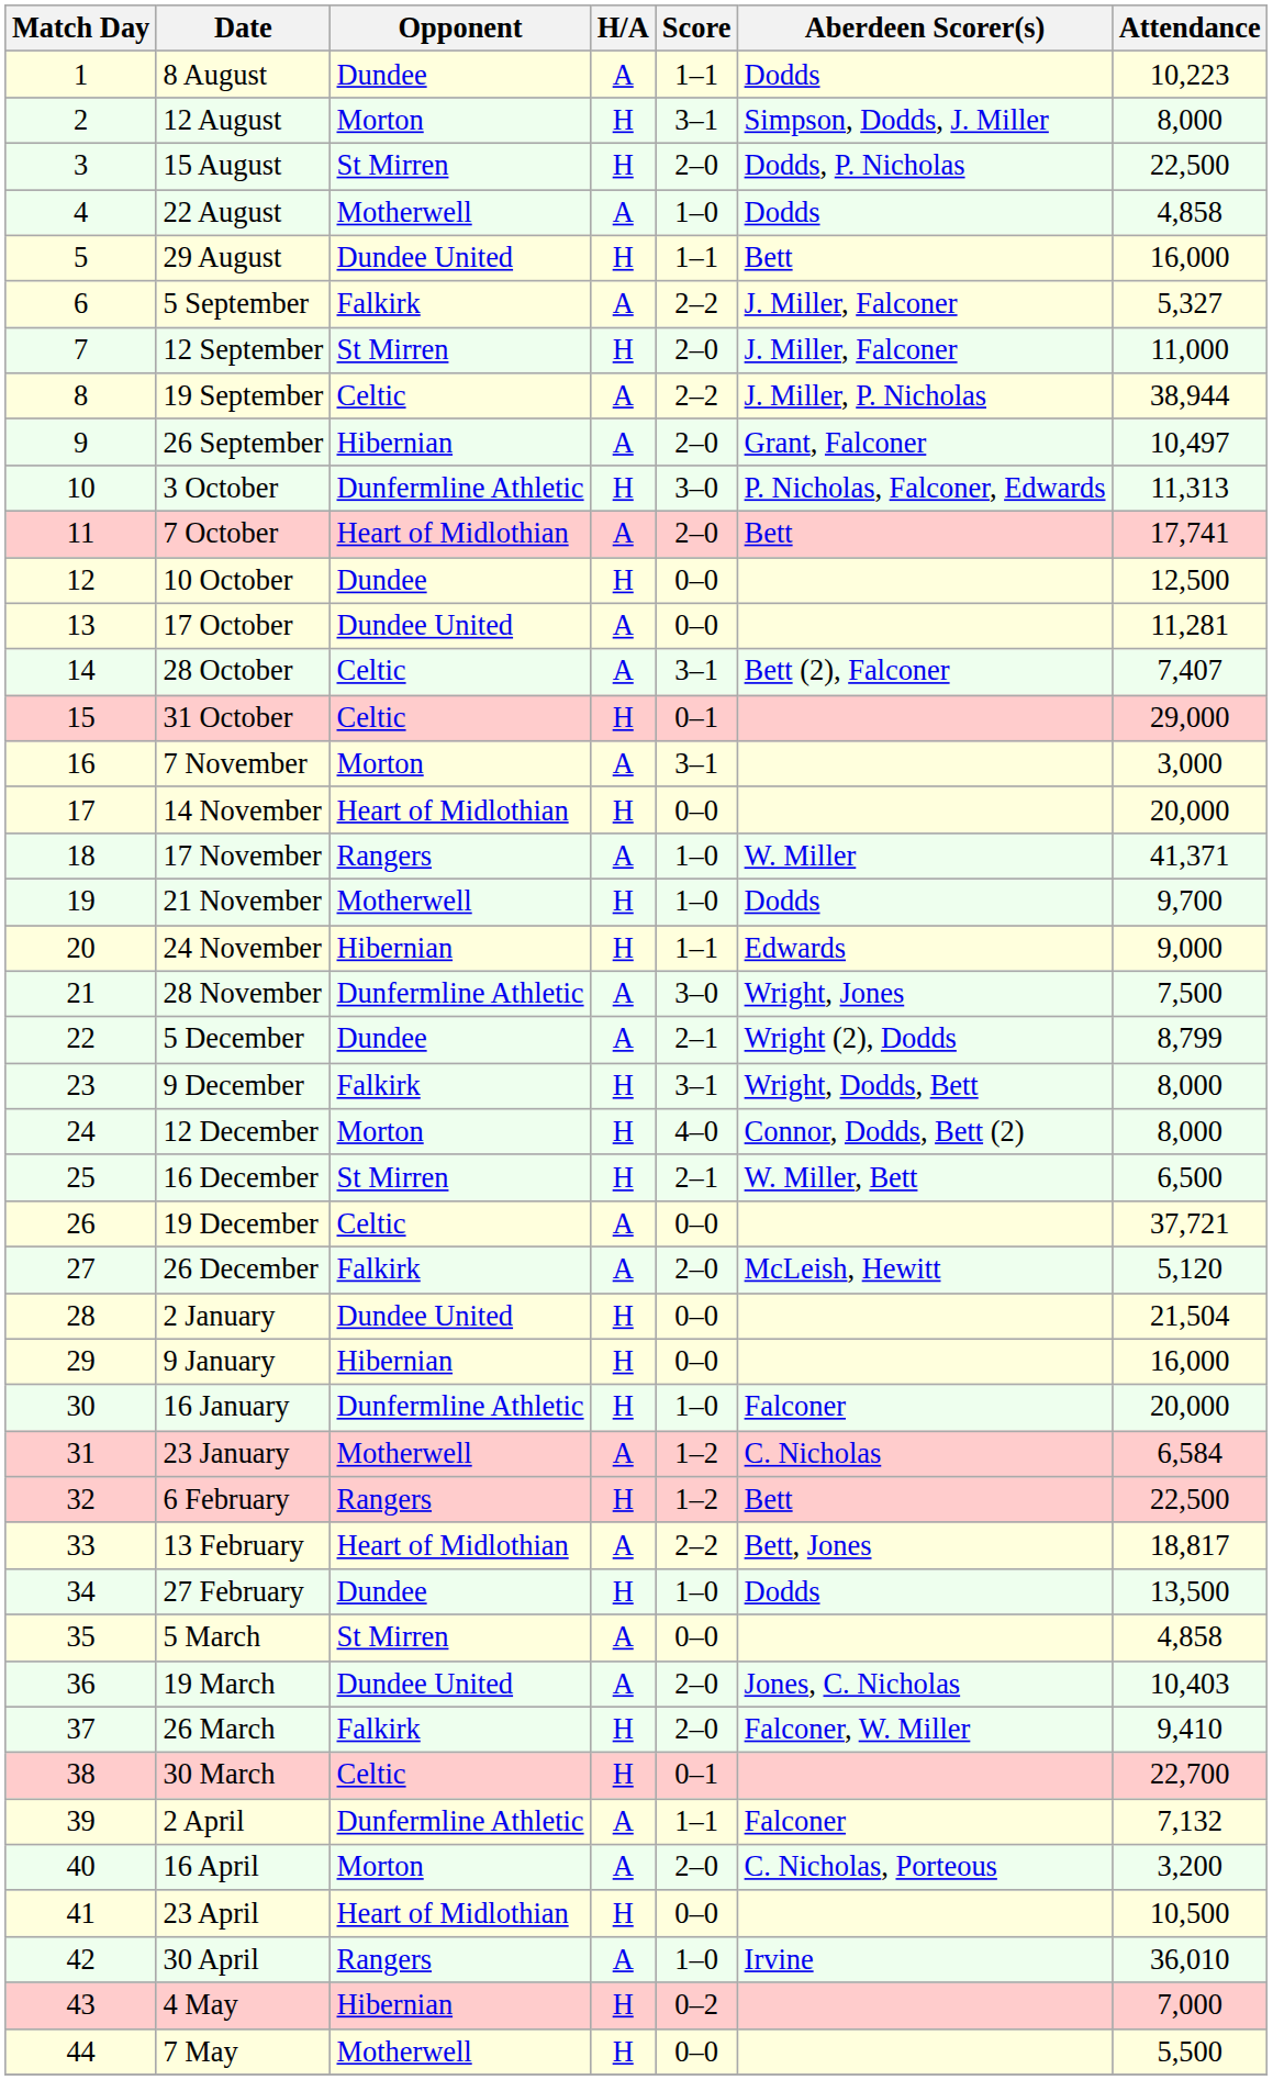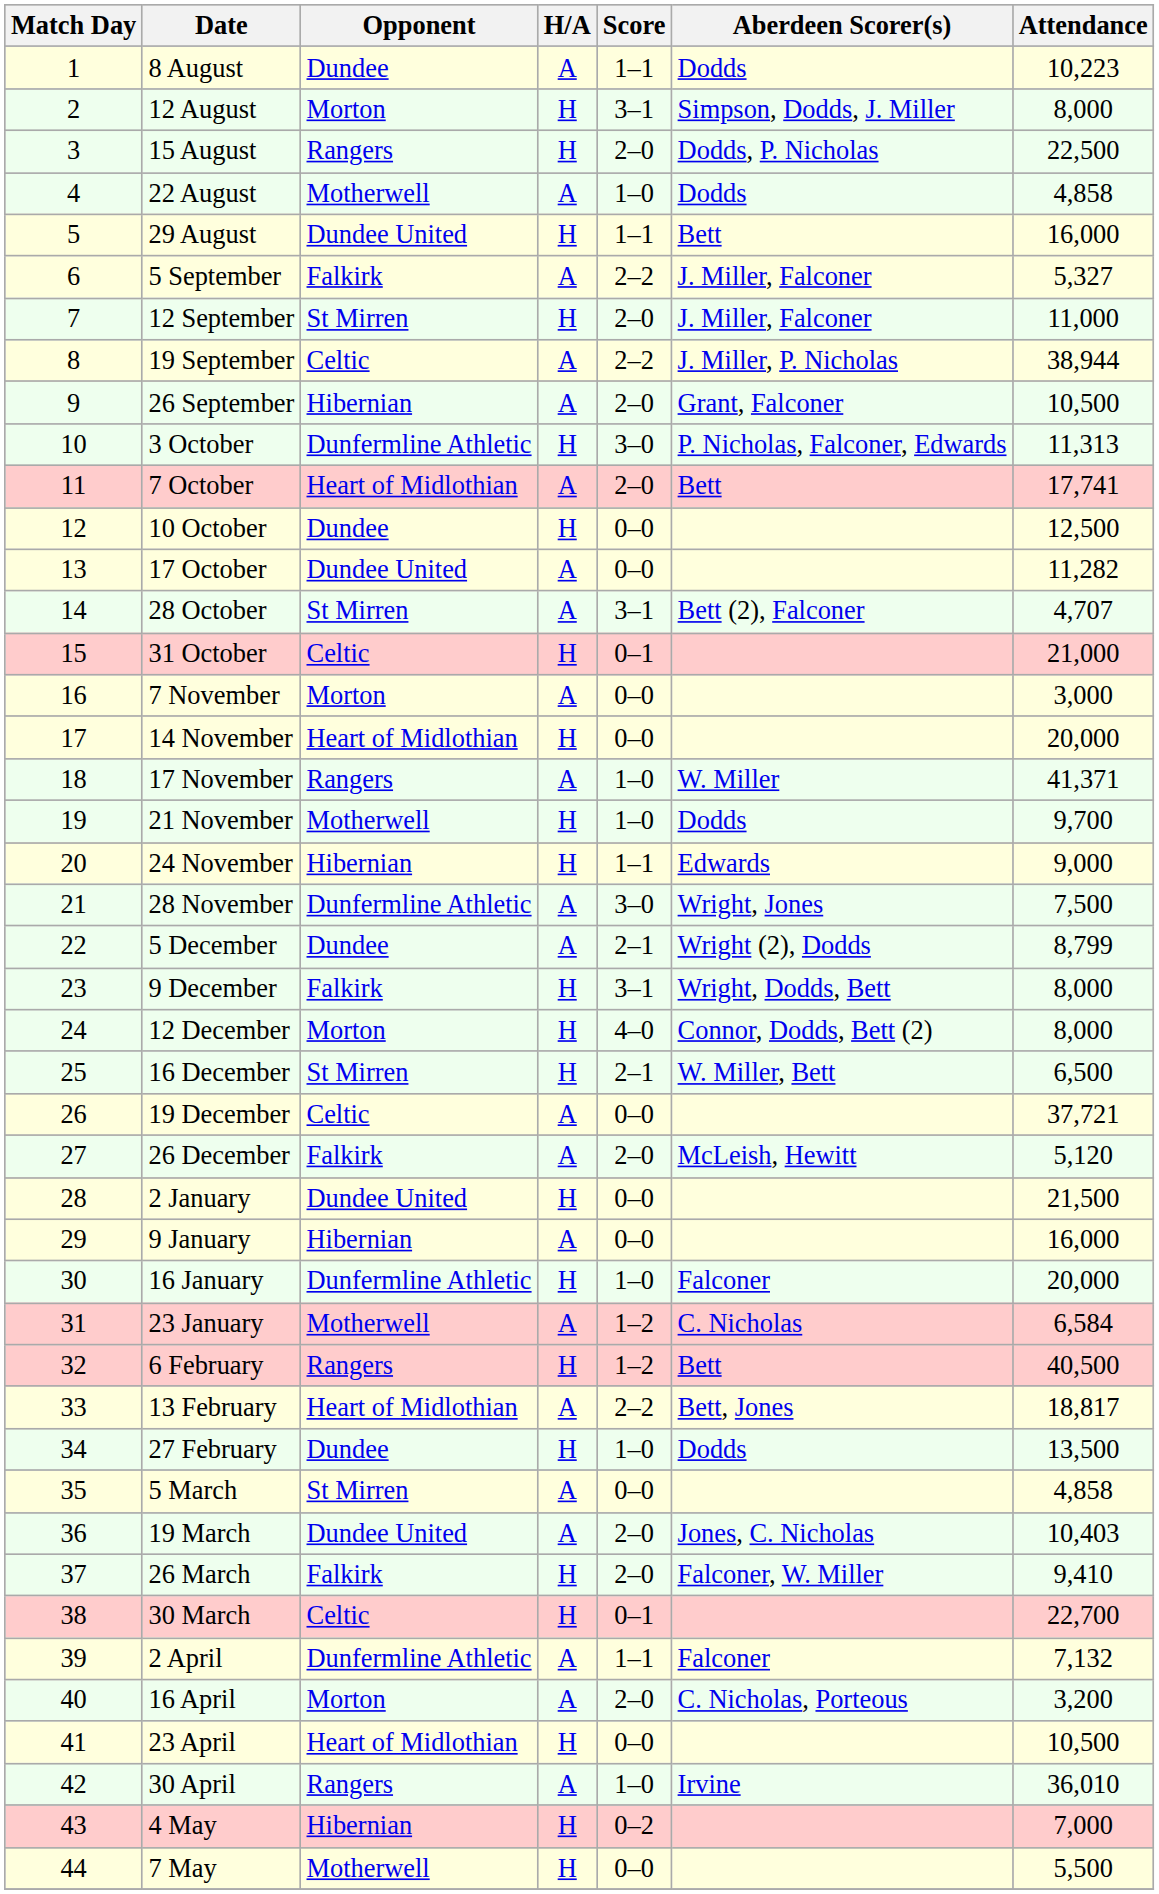15 August | Opponent: St Mirren -> Rangers
26 September | Attendance: 10,497 -> 10,500
17 October | Attendance: 11,281 -> 11,282
28 October | Opponent: Celtic -> St Mirren
28 October | Attendance: 7,407 -> 4,707
31 October | Attendance: 29,000 -> 21,000
7 November | Score: 3–1 -> 0–0
2 January | Attendance: 21,504 -> 21,500
9 January | H/A: H -> A
6 February | Attendance: 22,500 -> 40,500
